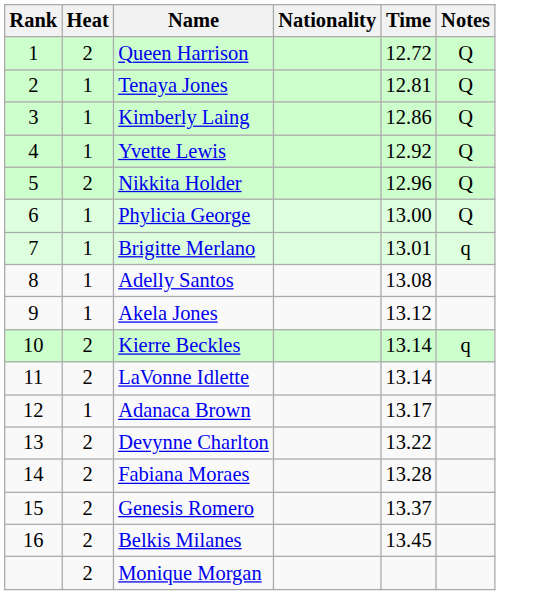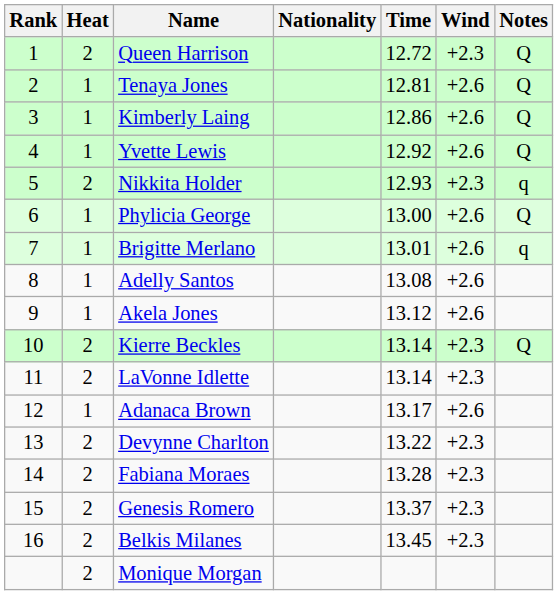+ column: Wind | +2.3 | +2.6 | +2.6 | +2.6 | +2.3 | +2.6 | +2.6 | +2.6 | +2.6 | +2.3 | +2.3 | +2.6 | +2.3 | +2.3 | +2.3 | +2.3
Nikkita Holder | Time: 12.96 -> 12.93
Nikkita Holder | Notes: Q -> q
Kierre Beckles | Notes: q -> Q
